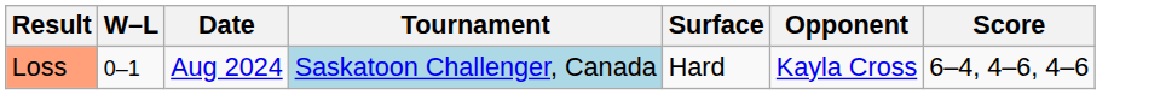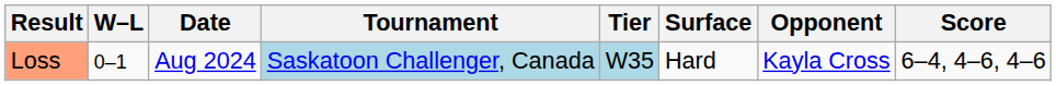+ column: Tier | W35
